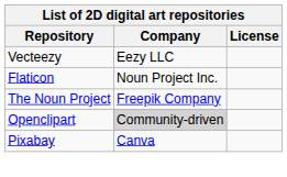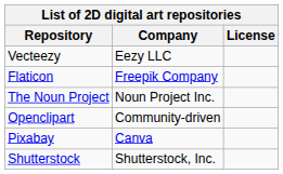Flaticon | Company: Noun Project Inc. -> Freepik Company
The Noun Project | Company: Freepik Company -> Noun Project Inc.
Openclipart | Company: lightgrey background -> no background
+ row: Shutterstock | Shutterstock, Inc.
